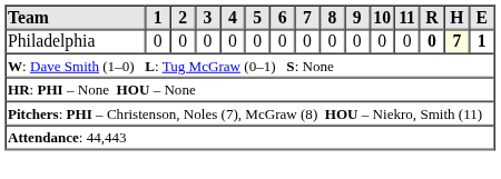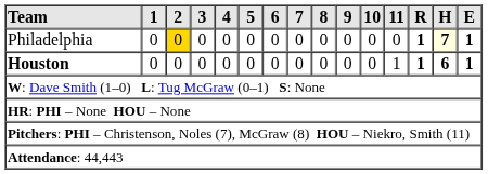Philadelphia | 2: no background -> gold background
Philadelphia | R: 0 -> 1
+ row: Houston | 0 | 0 | 0 | 0 | 0 | 0 | 0 | 0 | 0 | 0 | 1 | 1 | 6 | 1
